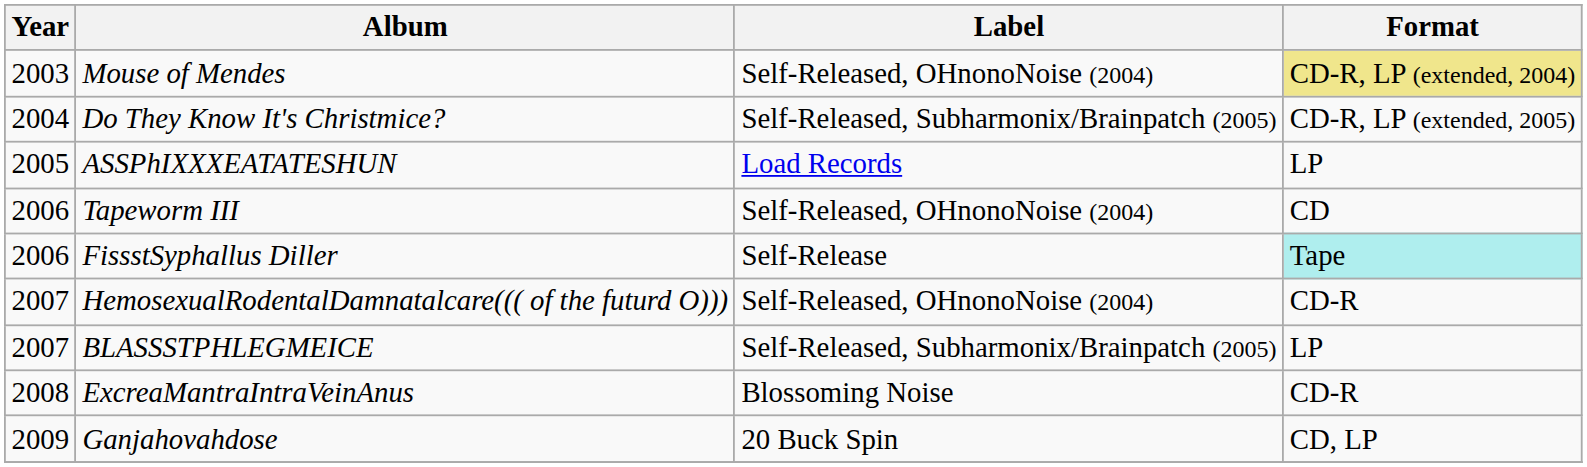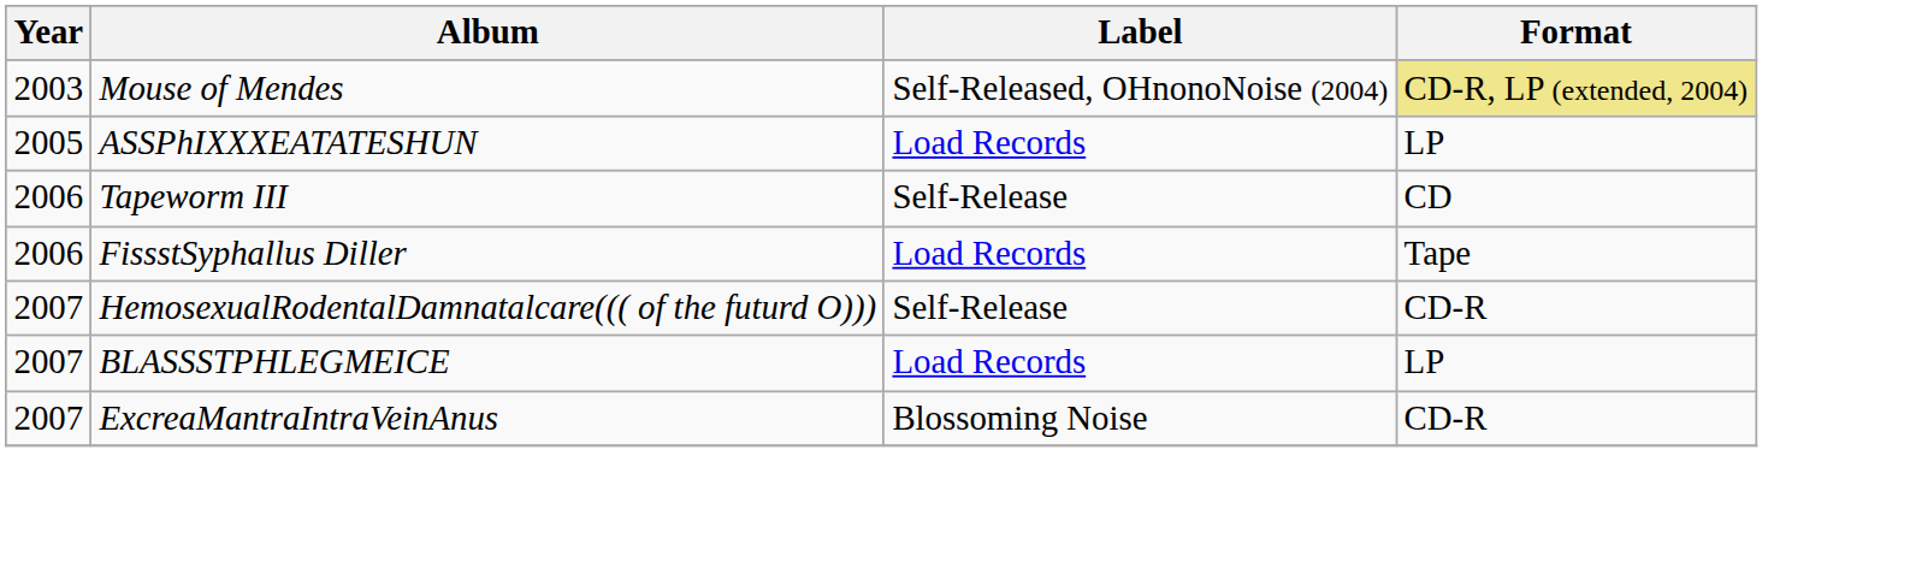- row: 2004 | Do They Know It's Christmice? | Self-Released, Subharmonix/Brainpatch (2005) | CD-R, LP (extended, 2005)
Tapeworm III | Label: Self-Released, OHnonoNoise (2004) -> Self-Release
FissstSyphallus Diller | Label: Self-Release -> Load Records
FissstSyphallus Diller | Format: paleturquoise background -> no background
HemosexualRodentalDamnatalcare((( of the futurd O))) | Label: Self-Released, OHnonoNoise (2004) -> Self-Release
BLASSSTPHLEGMEICE | Label: Self-Released, Subharmonix/Brainpatch (2005) -> Load Records
ExcreaMantraIntraVeinAnus | Year: 2008 -> 2007
- row: 2009 | Ganjahovahdose | 20 Buck Spin | CD, LP
